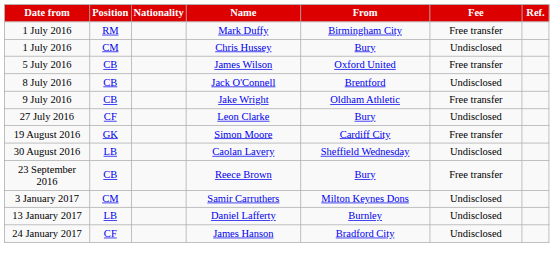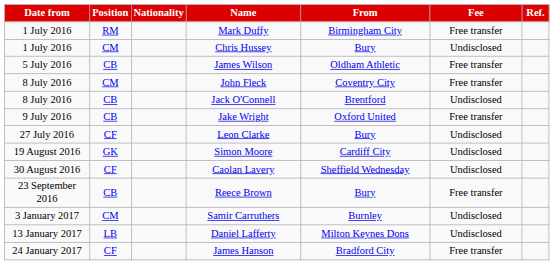James Wilson | From: Oxford United -> Oldham Athletic
+ row: 8 July 2016 | CM | John Fleck | Coventry City | Free transfer
Jake Wright | From: Oldham Athletic -> Oxford United
Simon Moore | Fee: Free transfer -> Undisclosed
Caolan Lavery | Position: LB -> CF
Samir Carruthers | From: Milton Keynes Dons -> Burnley
Daniel Lafferty | From: Burnley -> Milton Keynes Dons
James Hanson | Fee: Undisclosed -> Free transfer
